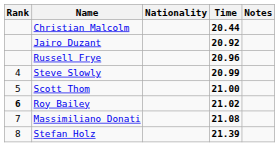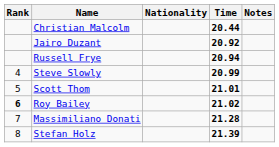Russell Frye | Time: 20.96 -> 20.94
Scott Thom | Time: 21.00 -> 21.01
Massimiliano Donati | Time: 21.08 -> 21.28
